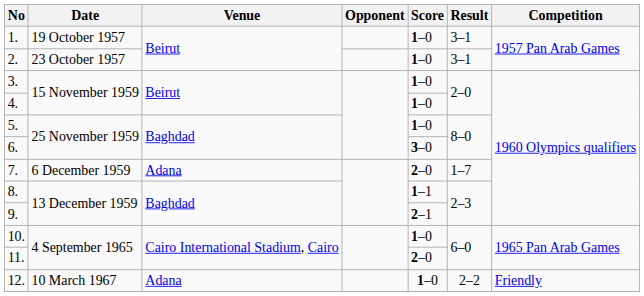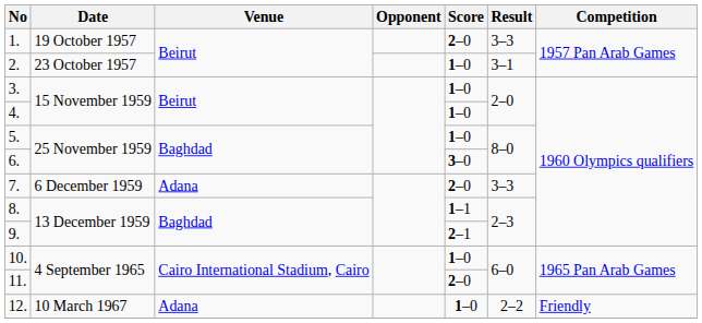1. | Score: 1–0 -> 2–0
1. | Result: 3–1 -> 3–3
7. | Result: 1–7 -> 3–3
